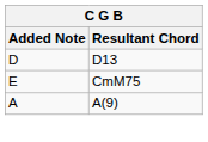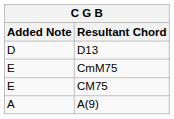+ row: E | CM75
